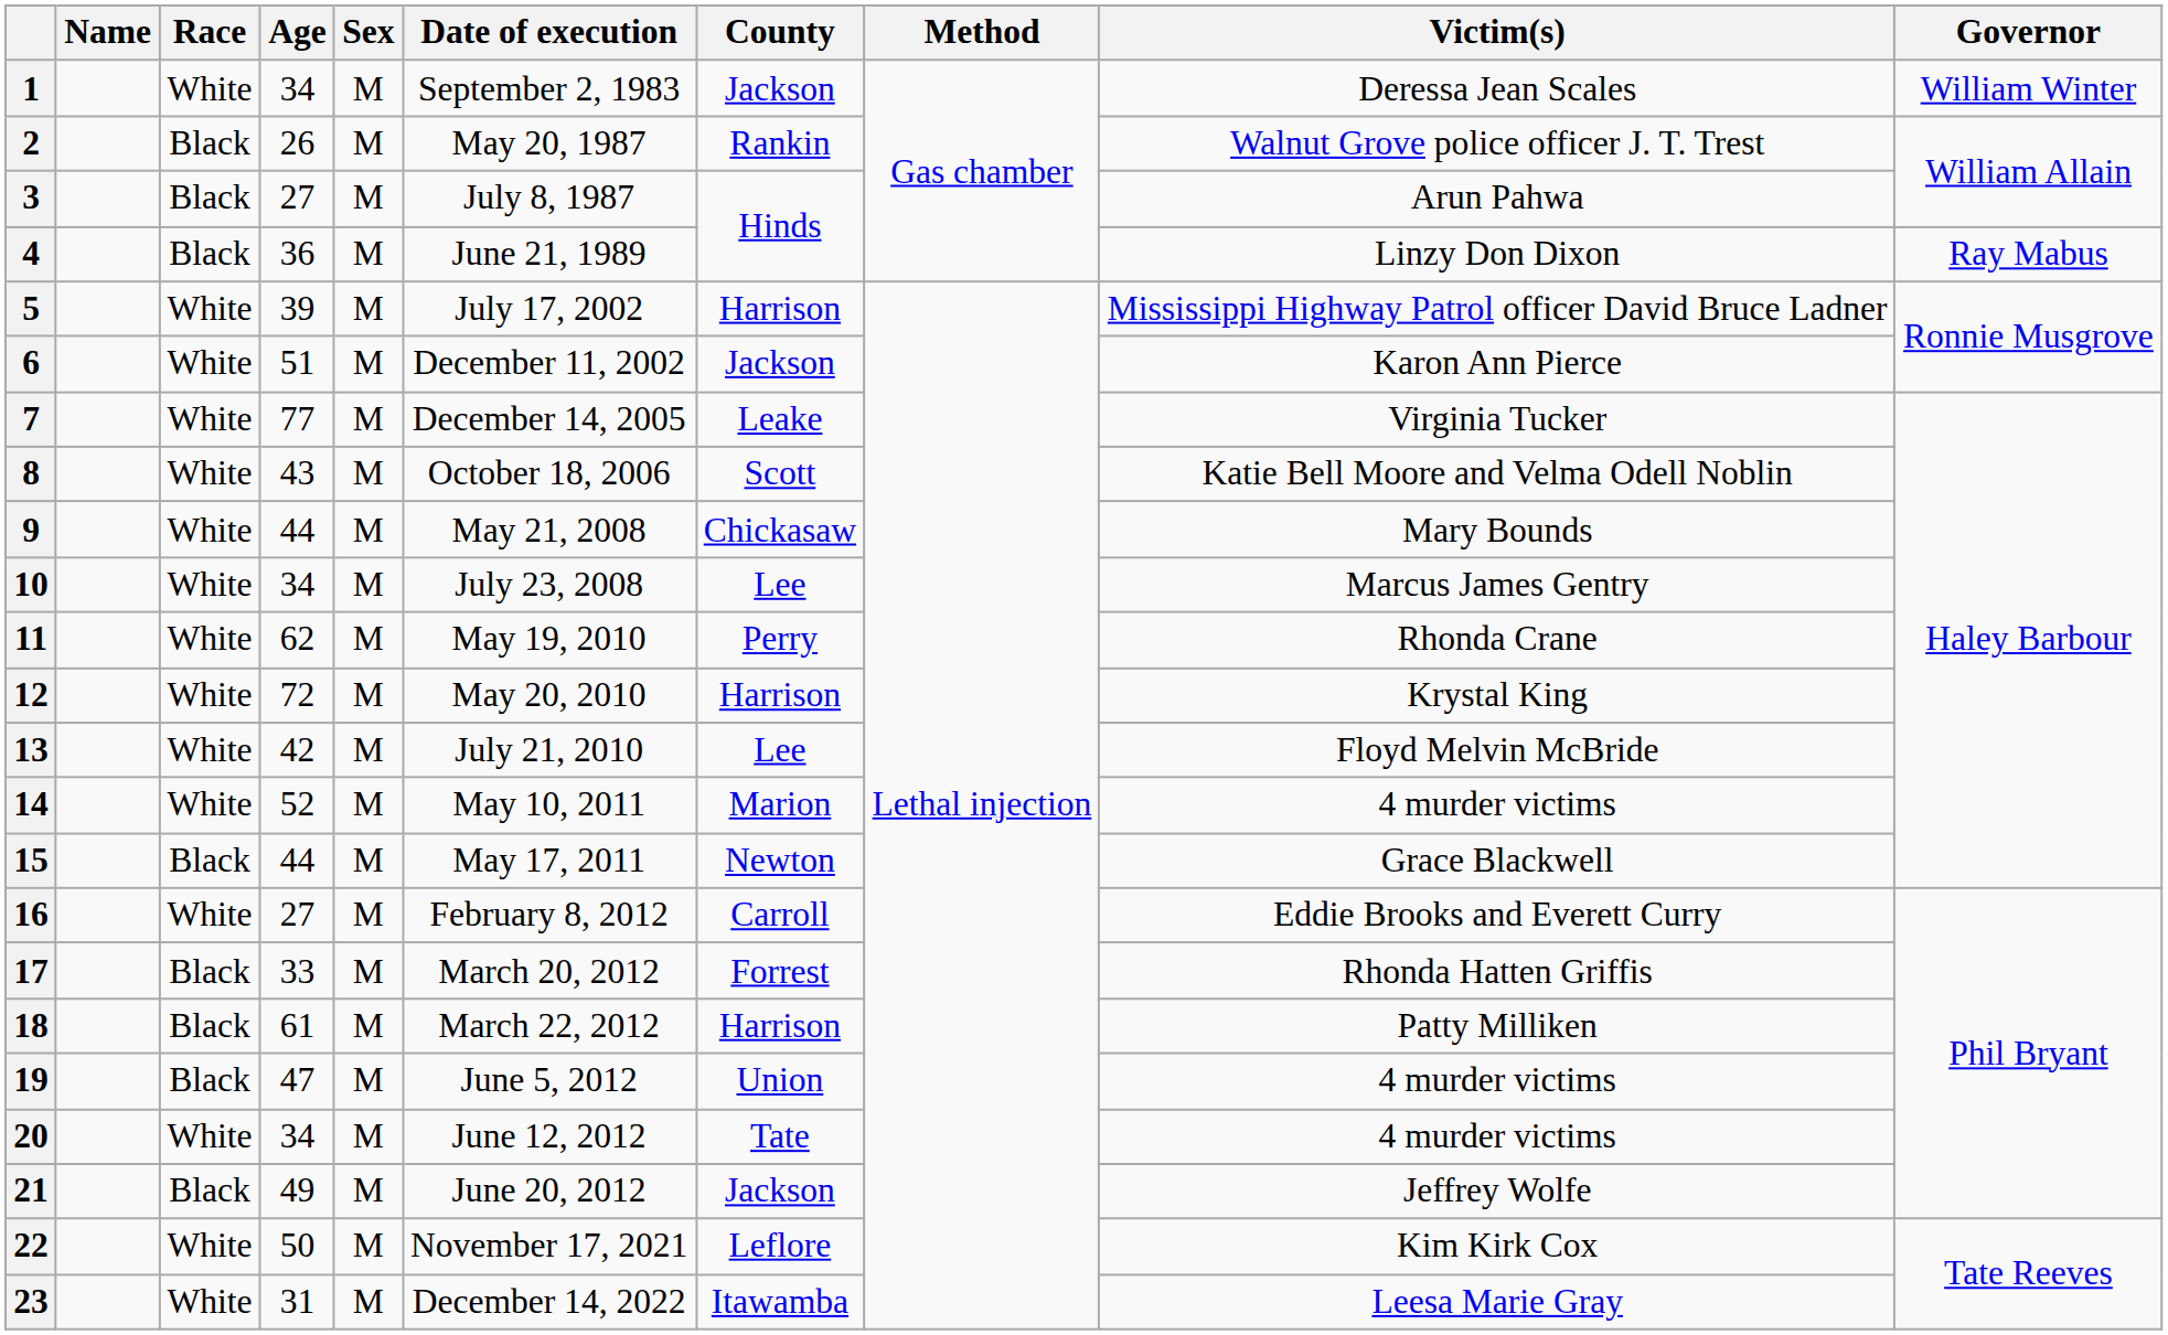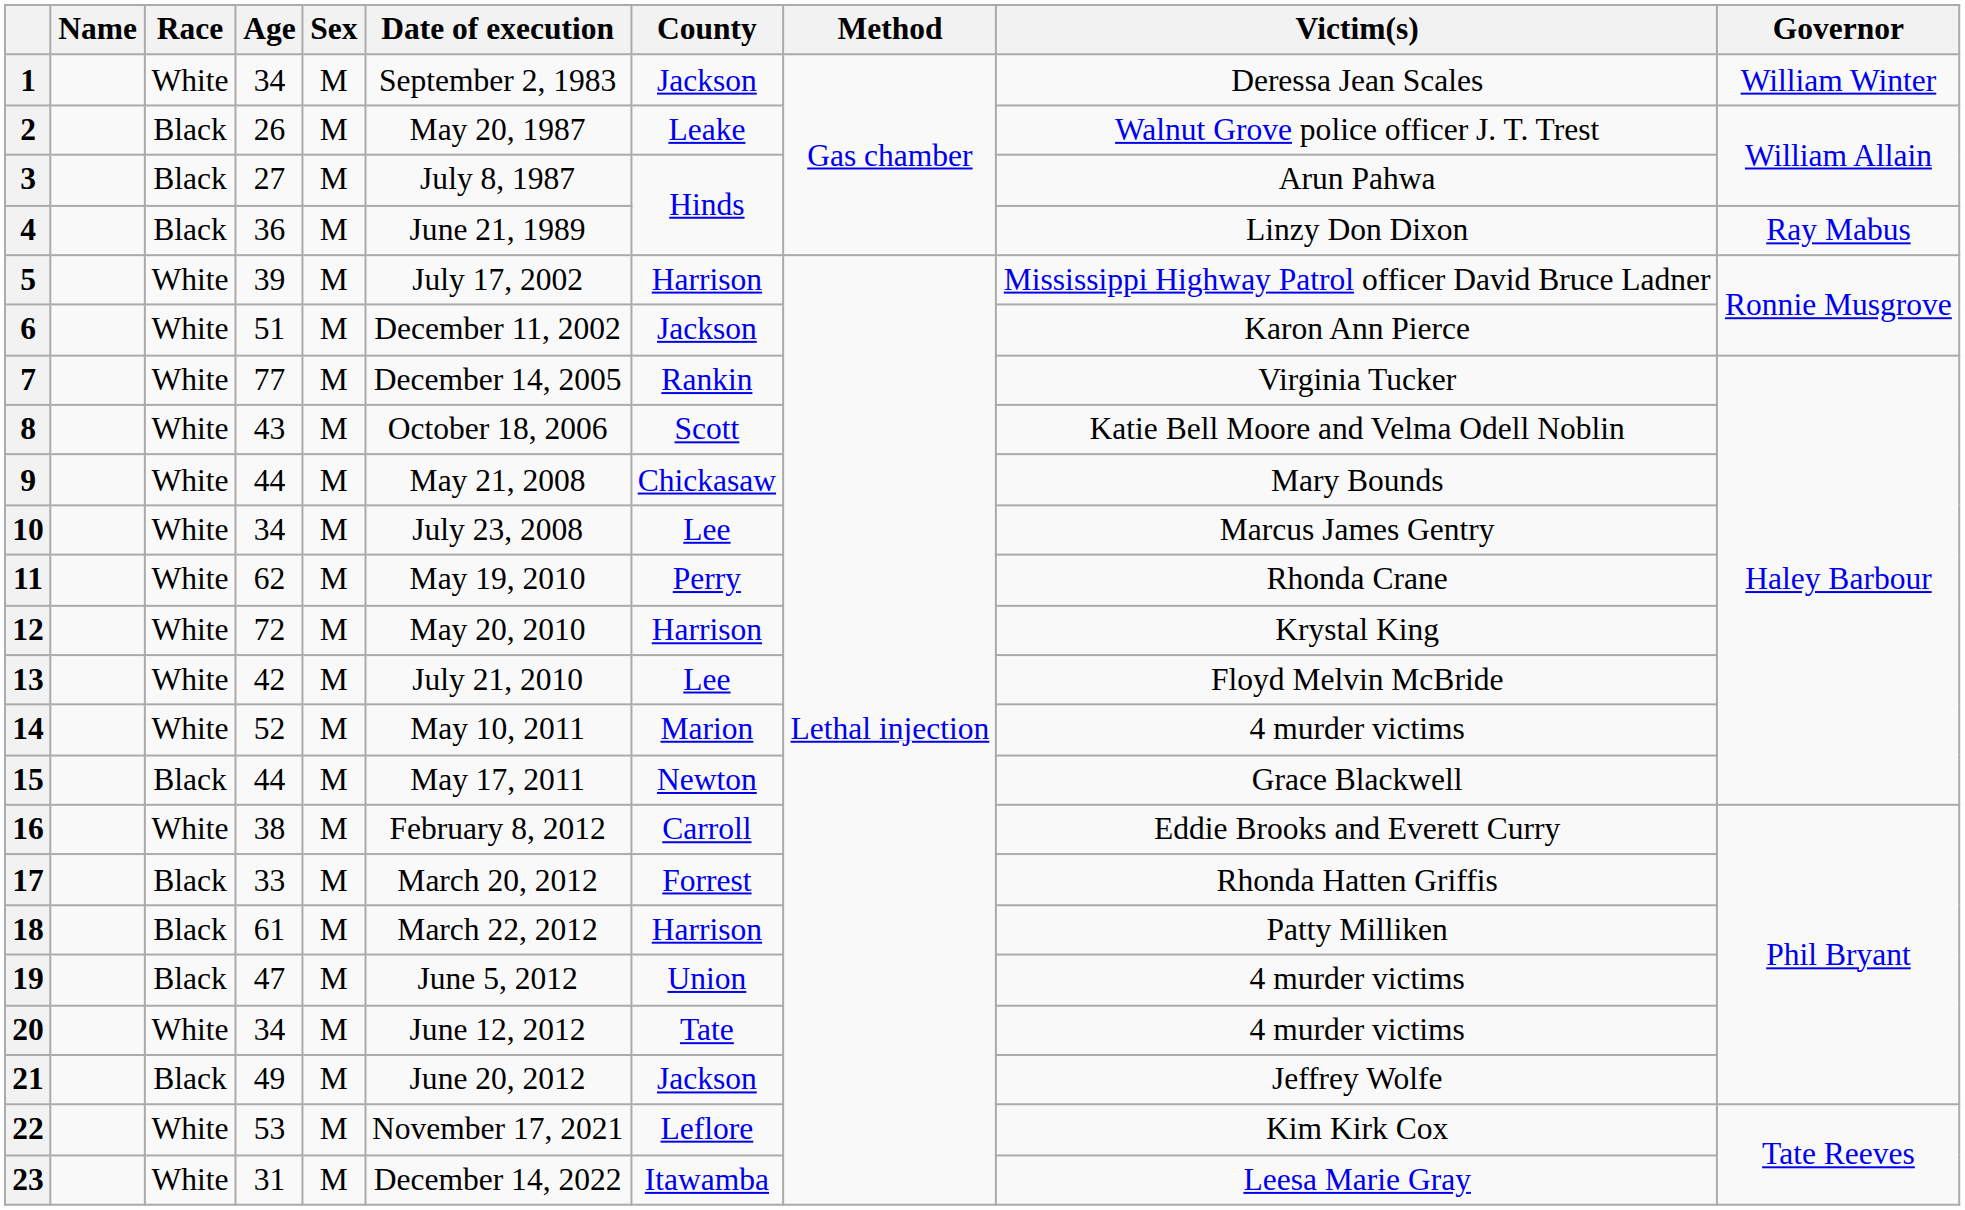2 | County: Rankin -> Leake
7 | County: Leake -> Rankin
16 | Age: 27 -> 38
22 | Age: 50 -> 53
